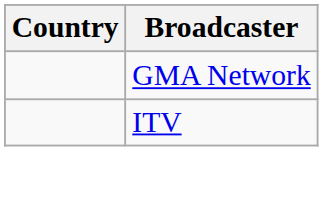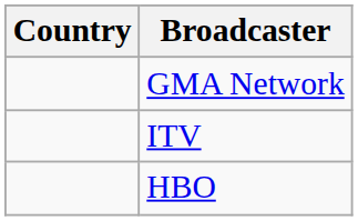+ row: HBO
